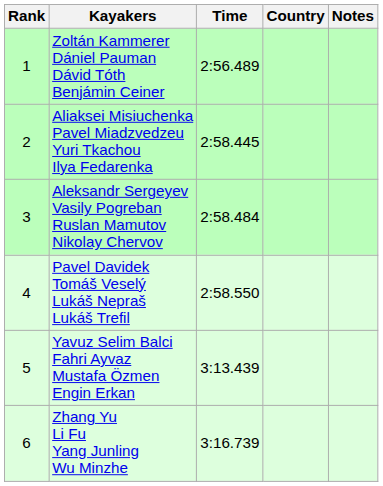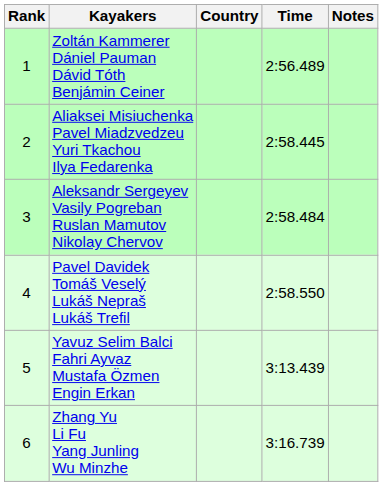columns swapped: Country <-> Time
